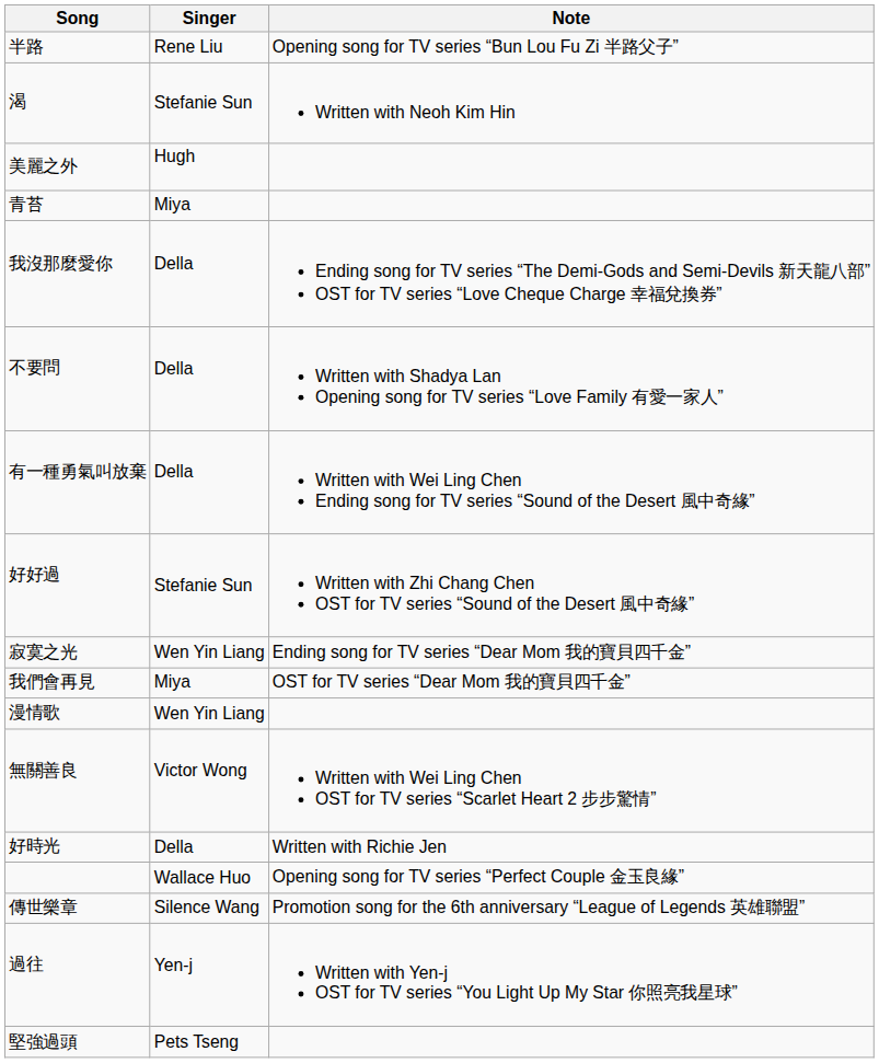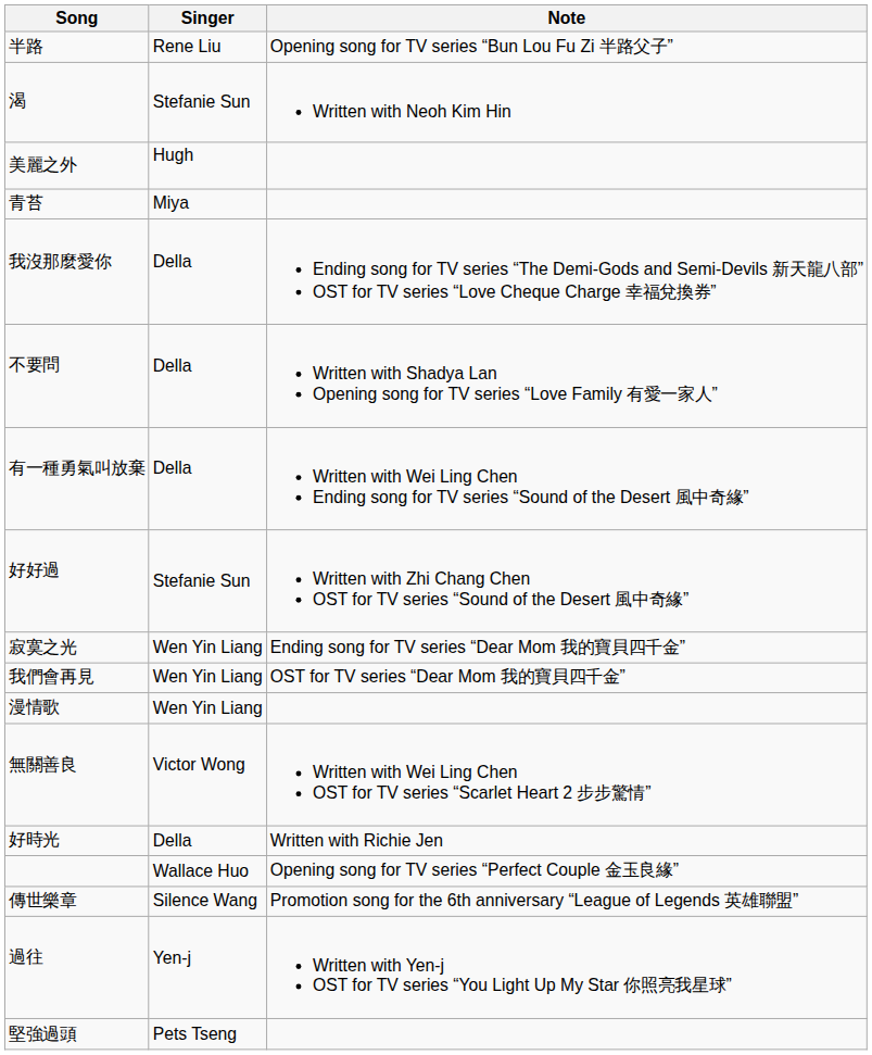我們會再見 | Singer: Miya -> Wen Yin Liang
